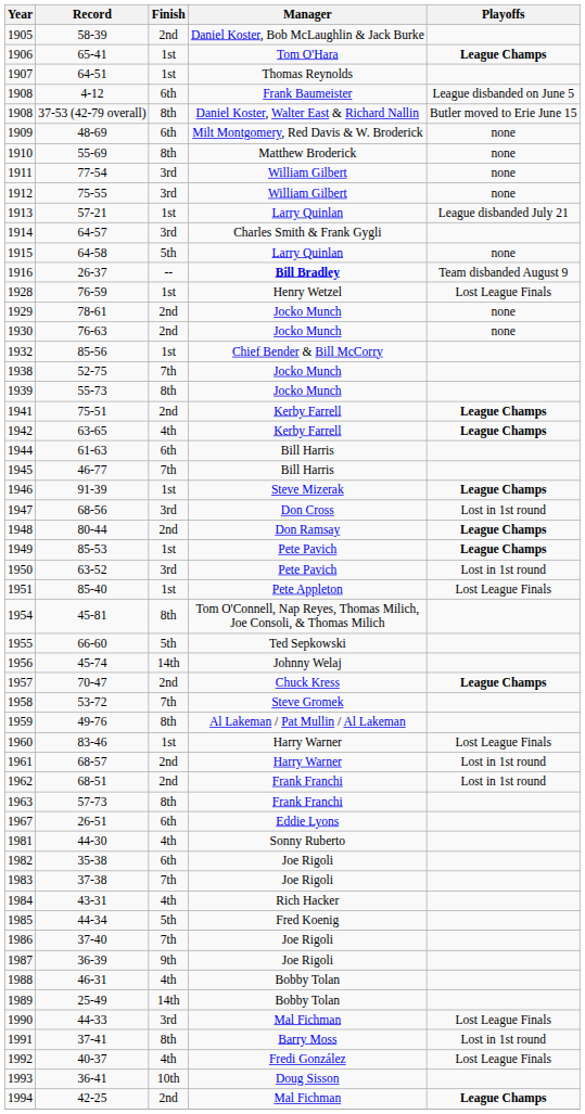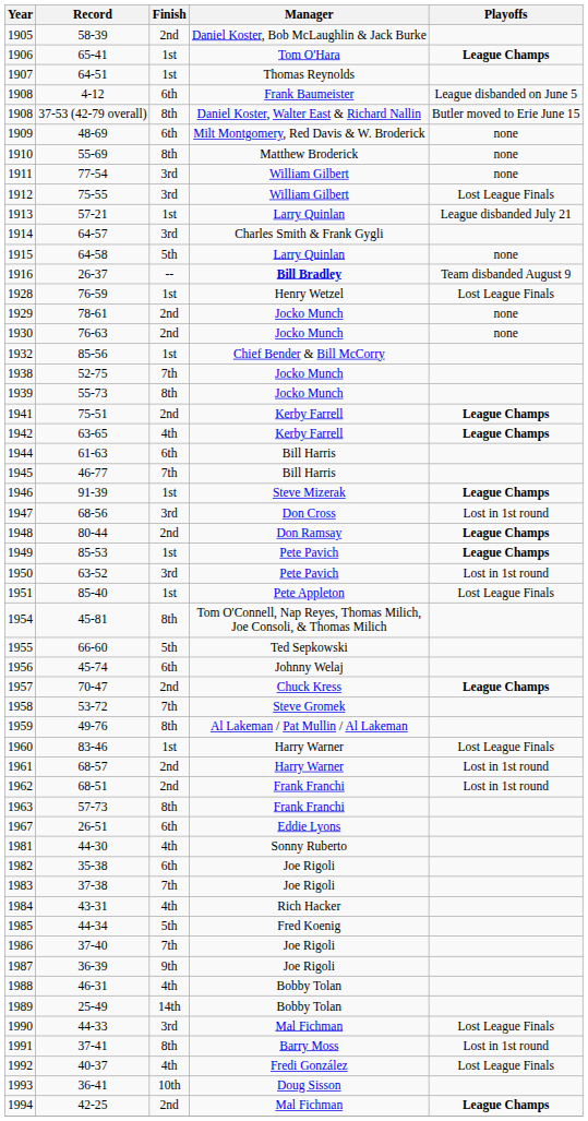75-55 | Playoffs: none -> Lost League Finals
45-74 | Finish: 14th -> 6th
